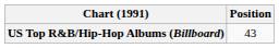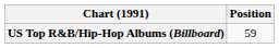US Top R&B/Hip-Hop Albums (Billboard) | Position: 43 -> 59
